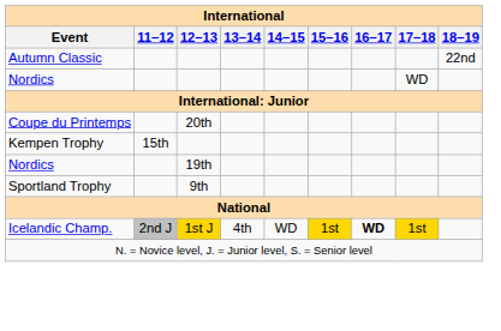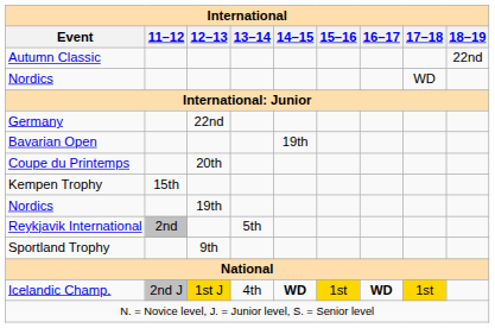+ row: Germany | 22nd
+ row: Bavarian Open | 19th
+ row: Reykjavik International | 2nd | 5th
Icelandic Champ. | 14–15: normal -> bold
